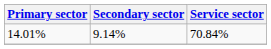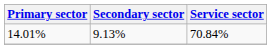14.01% | Secondary sector: 9.14% -> 9.13%
